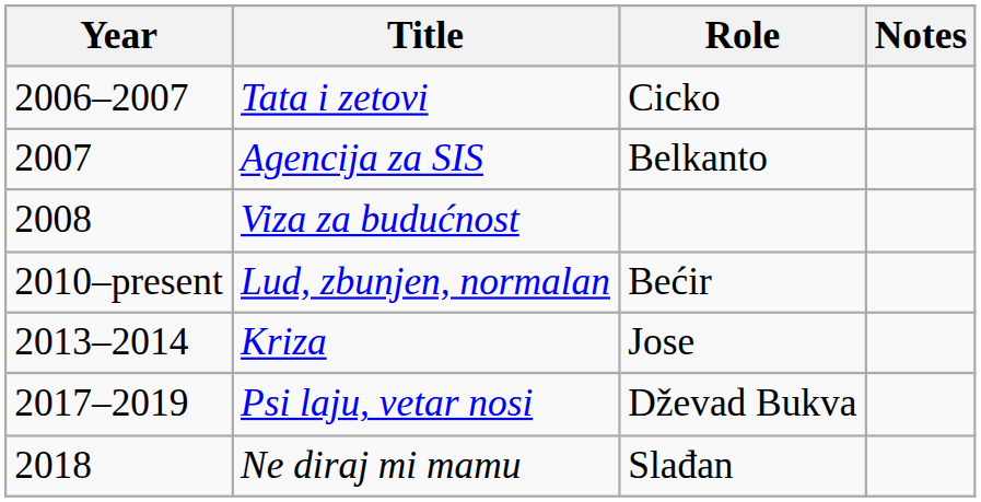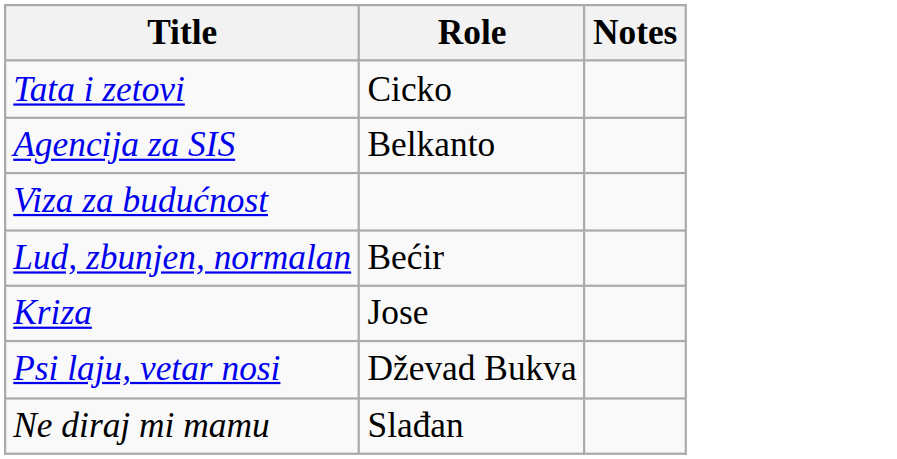- column: Year | 2006–2007 | 2007 | 2008 | 2010–present | 2013–2014 | 2017–2019 | 2018
